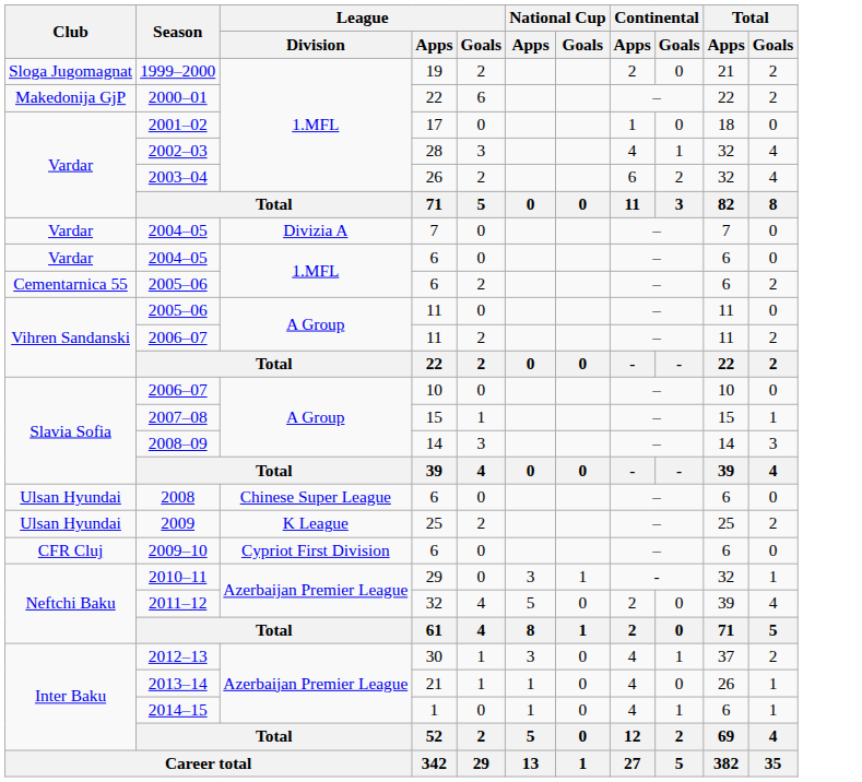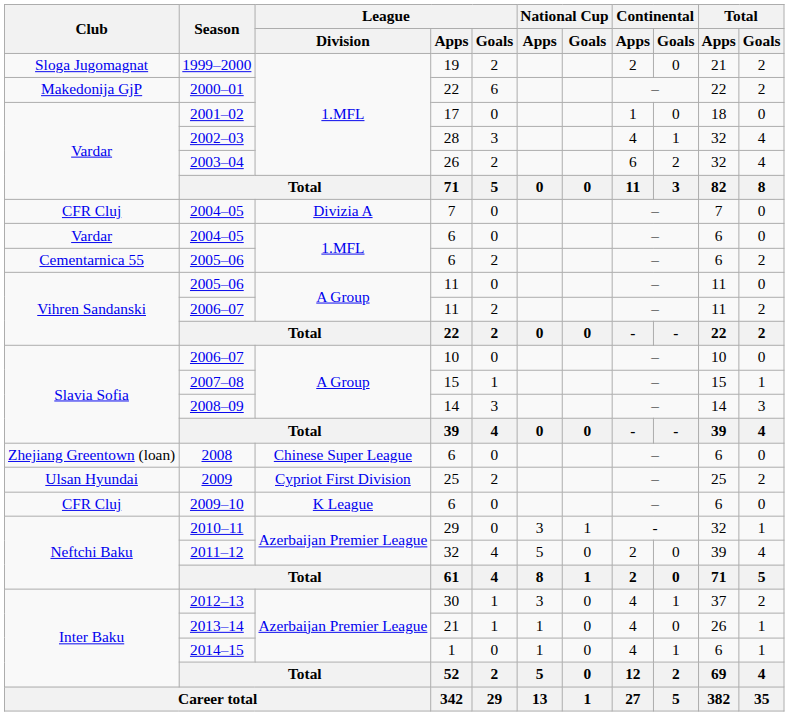2004–05 / 7 | Club: Vardar -> CFR Cluj
2008 | Club: Ulsan Hyundai -> Zhejiang Greentown (loan)
2009 | League / Division: K League -> Cypriot First Division
2009–10 | League / Division: Cypriot First Division -> K League
